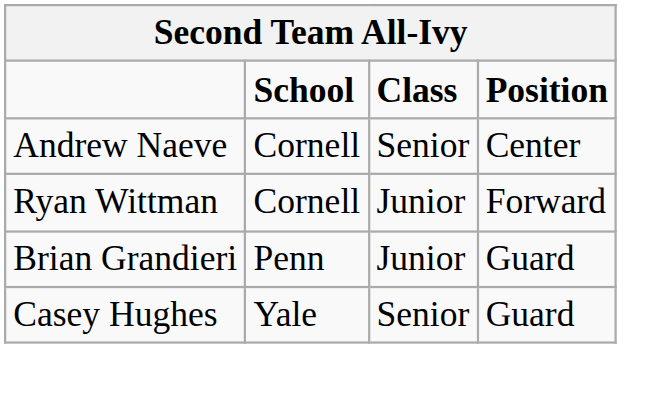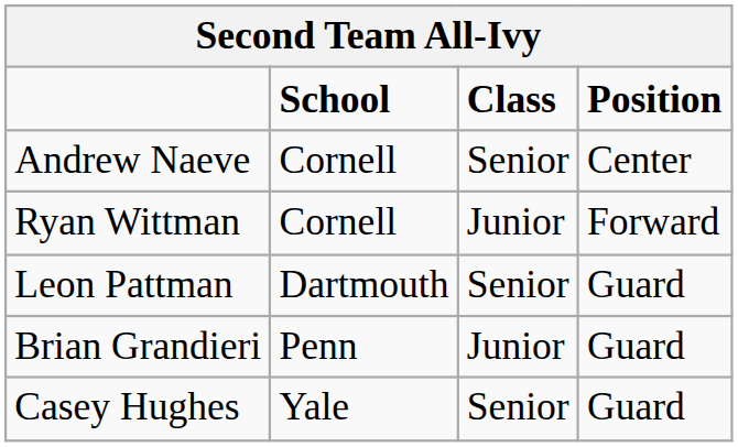+ row: Leon Pattman | Dartmouth | Senior | Guard
